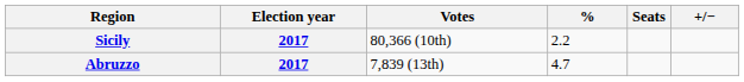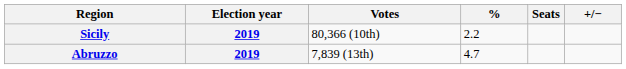Sicily | Election year: 2017 -> 2019
Abruzzo | Election year: 2017 -> 2019
